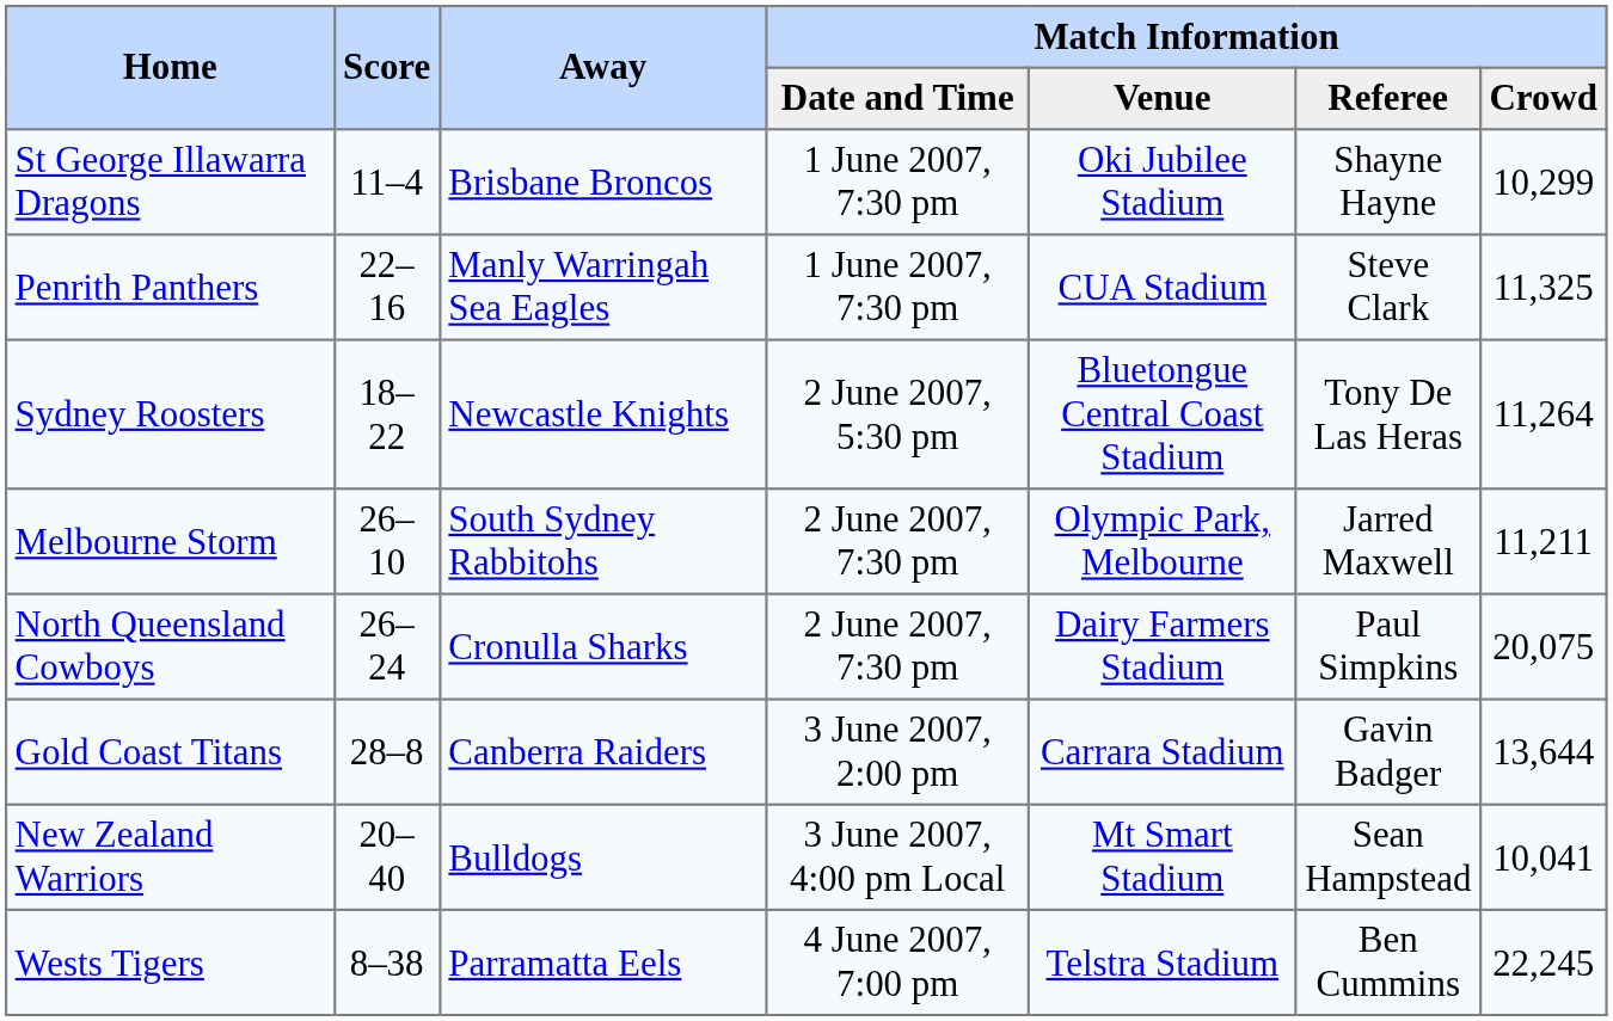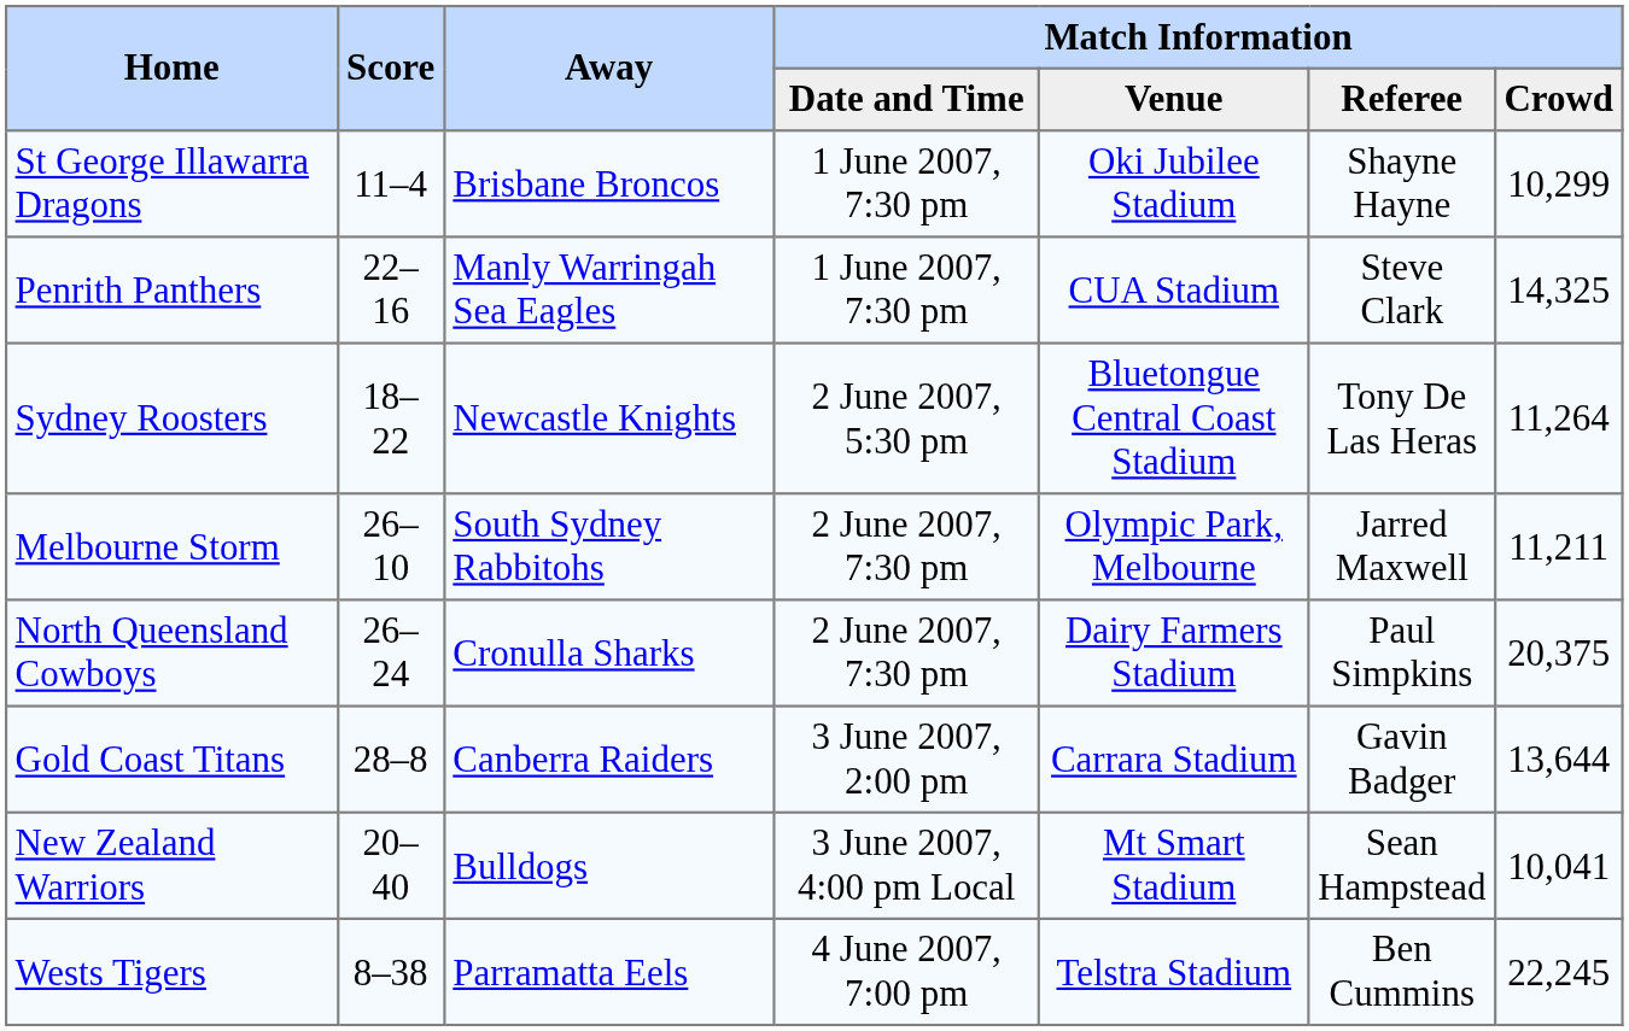Penrith Panthers | Match Information / Crowd: 11,325 -> 14,325
North Queensland Cowboys | Match Information / Crowd: 20,075 -> 20,375
